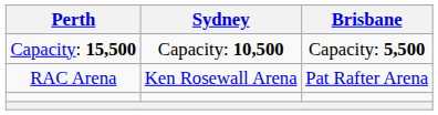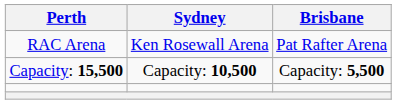rows swapped: RAC Arena <-> Capacity: 15,500
